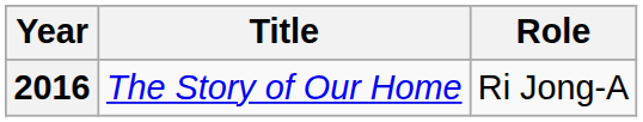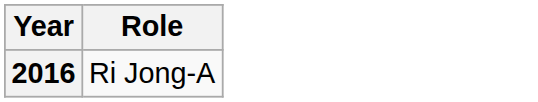- column: Title | The Story of Our Home
